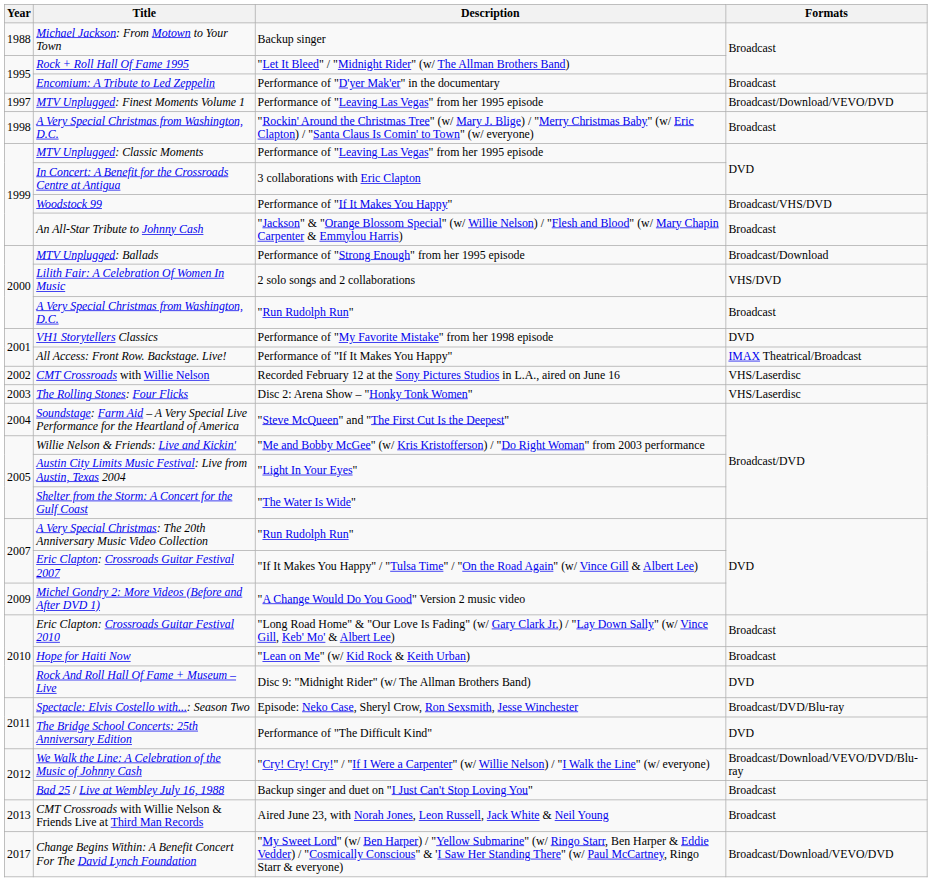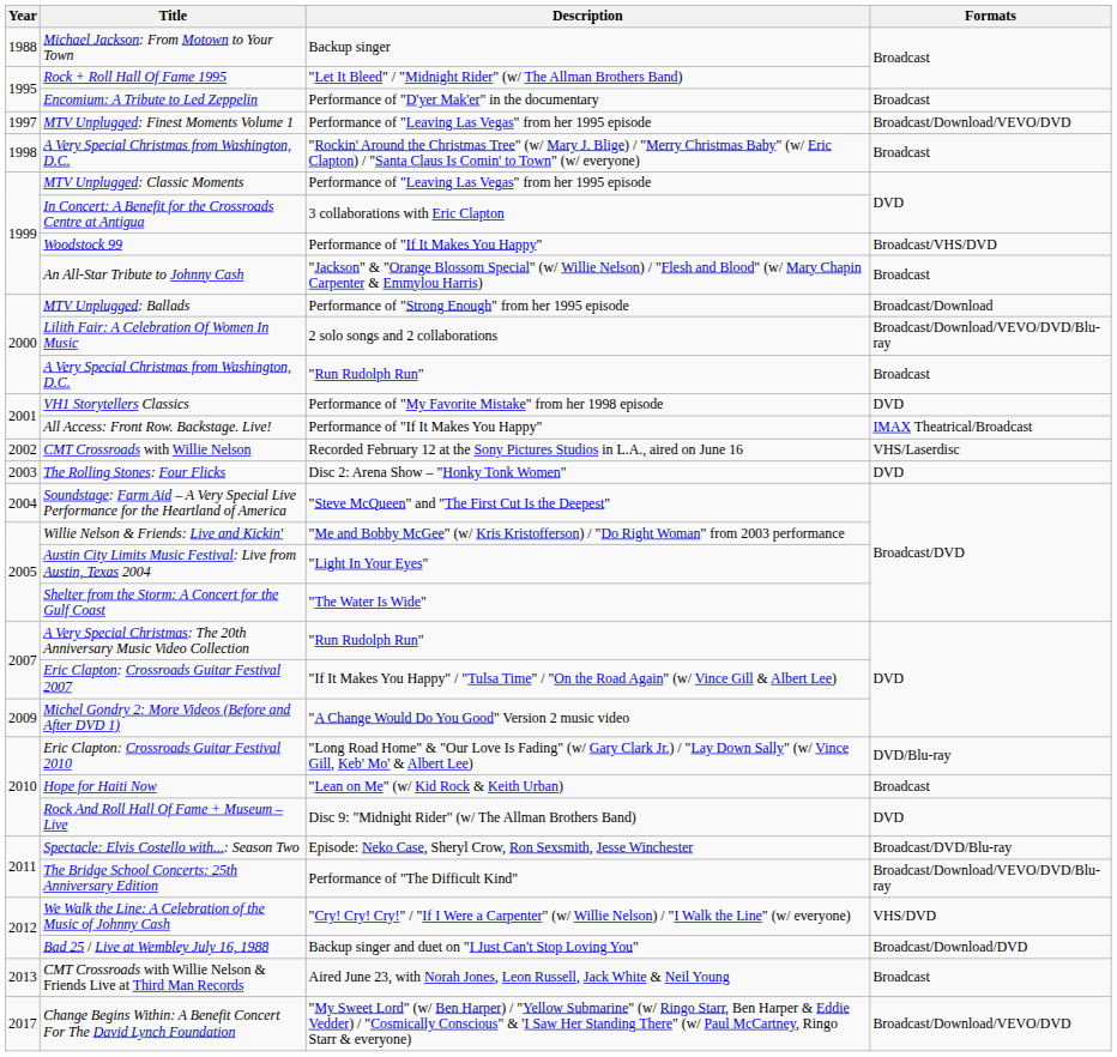Lilith Fair: A Celebration Of Women In Music | Formats: VHS/DVD -> Broadcast/Download/VEVO/DVD/Blu-ray
The Rolling Stones: Four Flicks | Formats: VHS/Laserdisc -> DVD
Eric Clapton: Crossroads Guitar Festival 2010 | Formats: Broadcast -> DVD/Blu-ray
The Bridge School Concerts: 25th Anniversary Edition | Formats: DVD -> Broadcast/Download/VEVO/DVD/Blu-ray
We Walk the Line: A Celebration of the Music of Johnny Cash | Formats: Broadcast/Download/VEVO/DVD/Blu-ray -> VHS/DVD
Bad 25 / Live at Wembley July 16, 1988 | Formats: Broadcast -> Broadcast/Download/DVD
